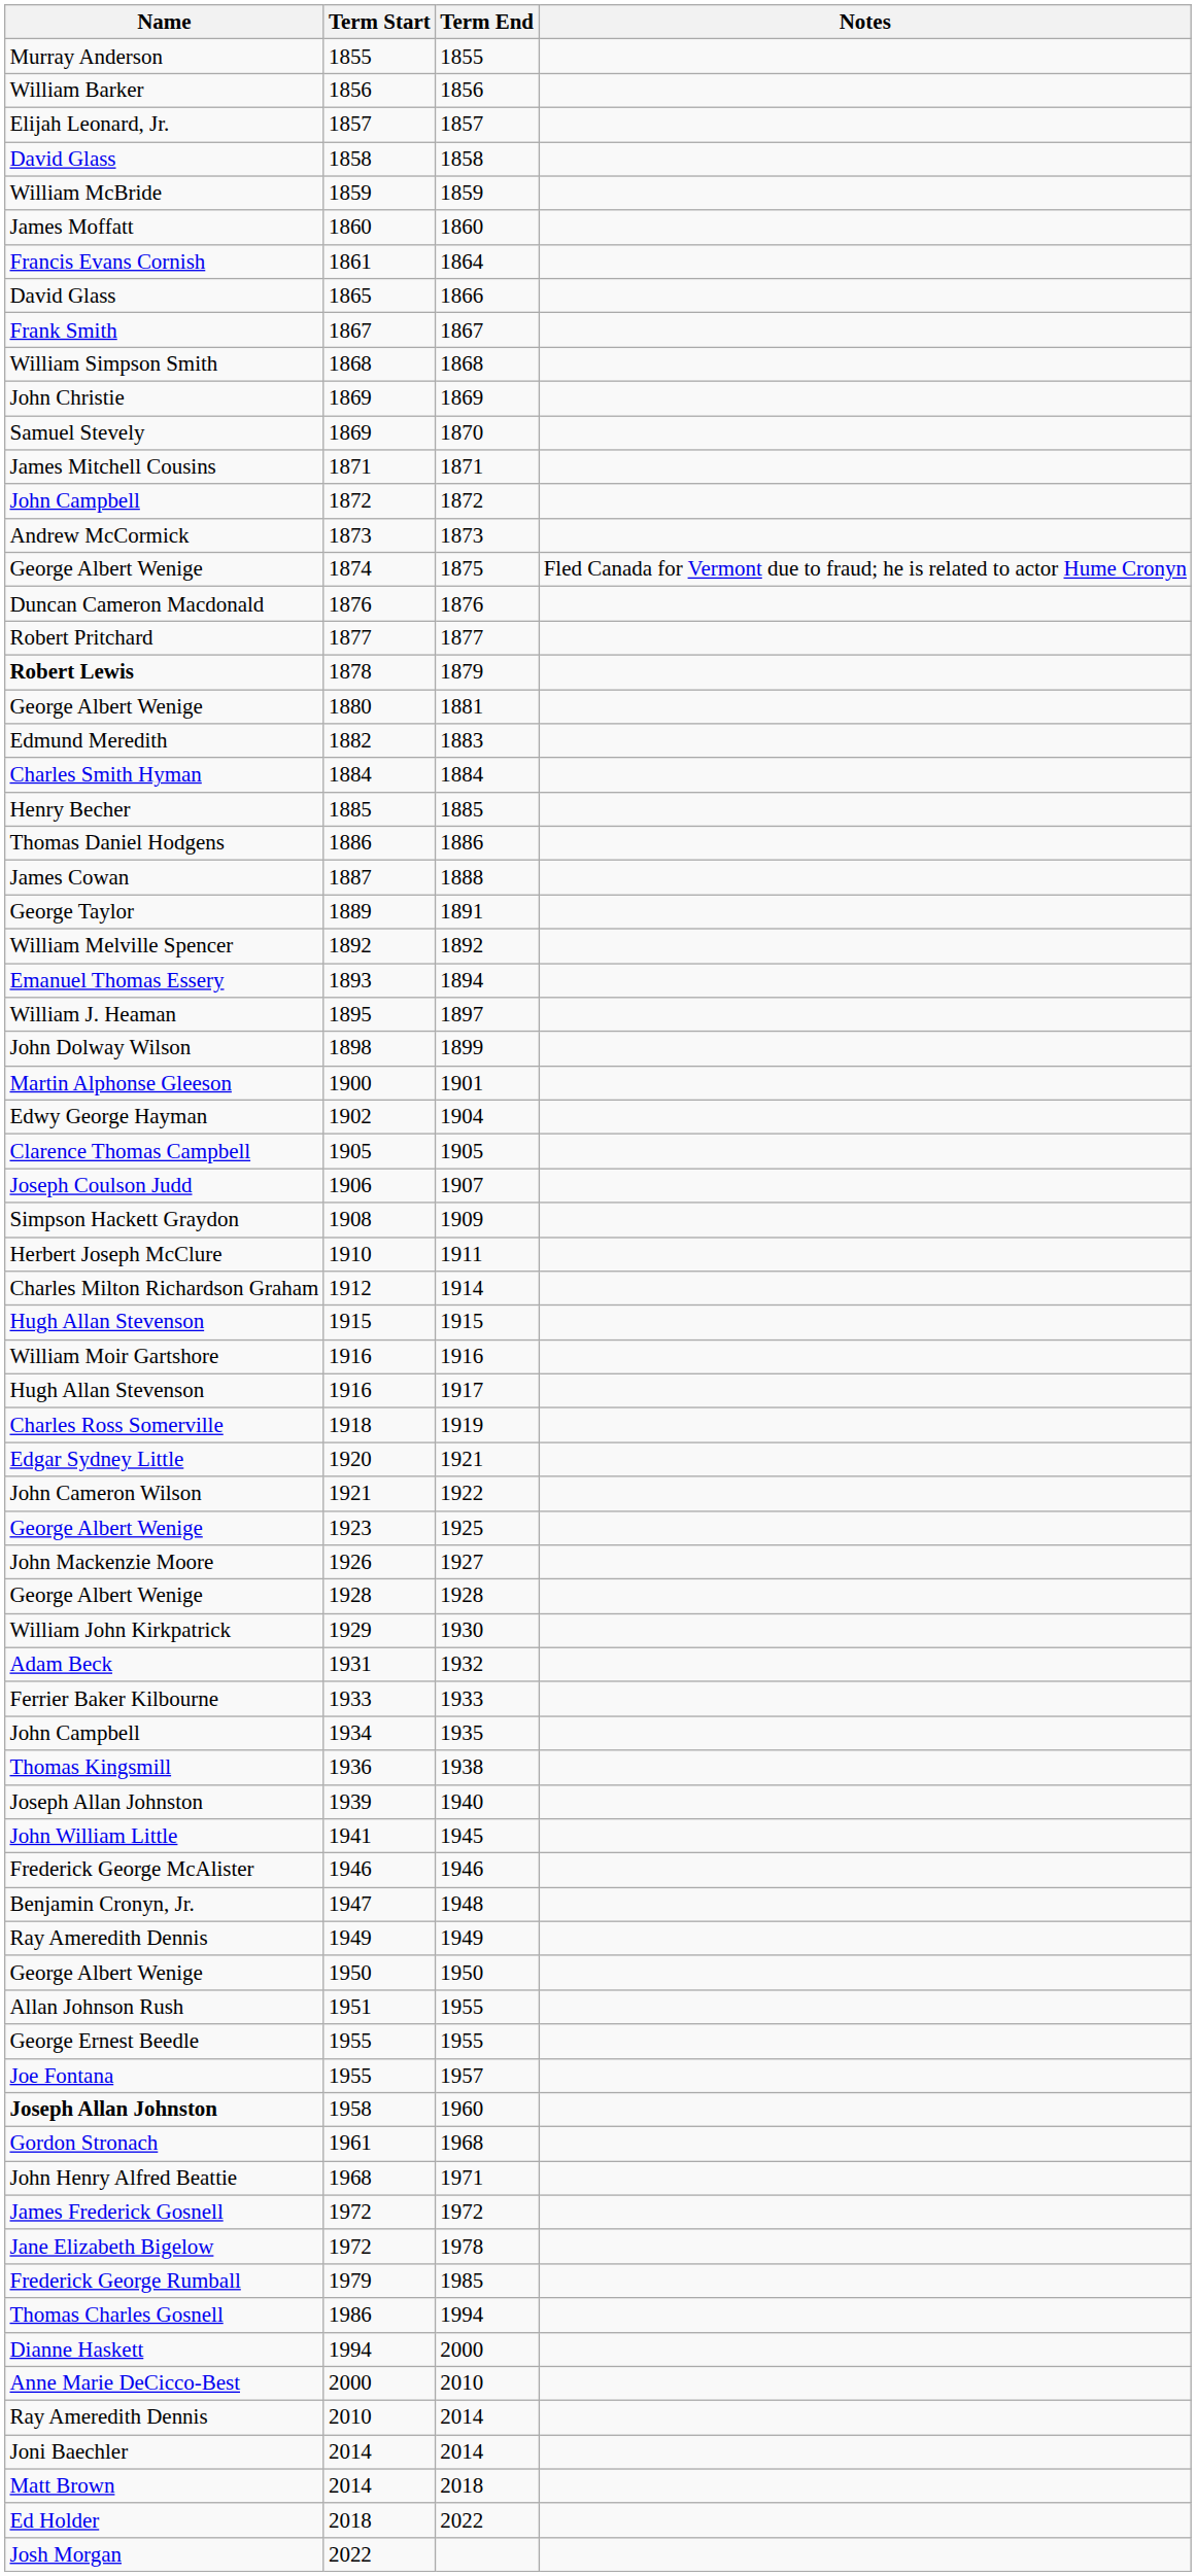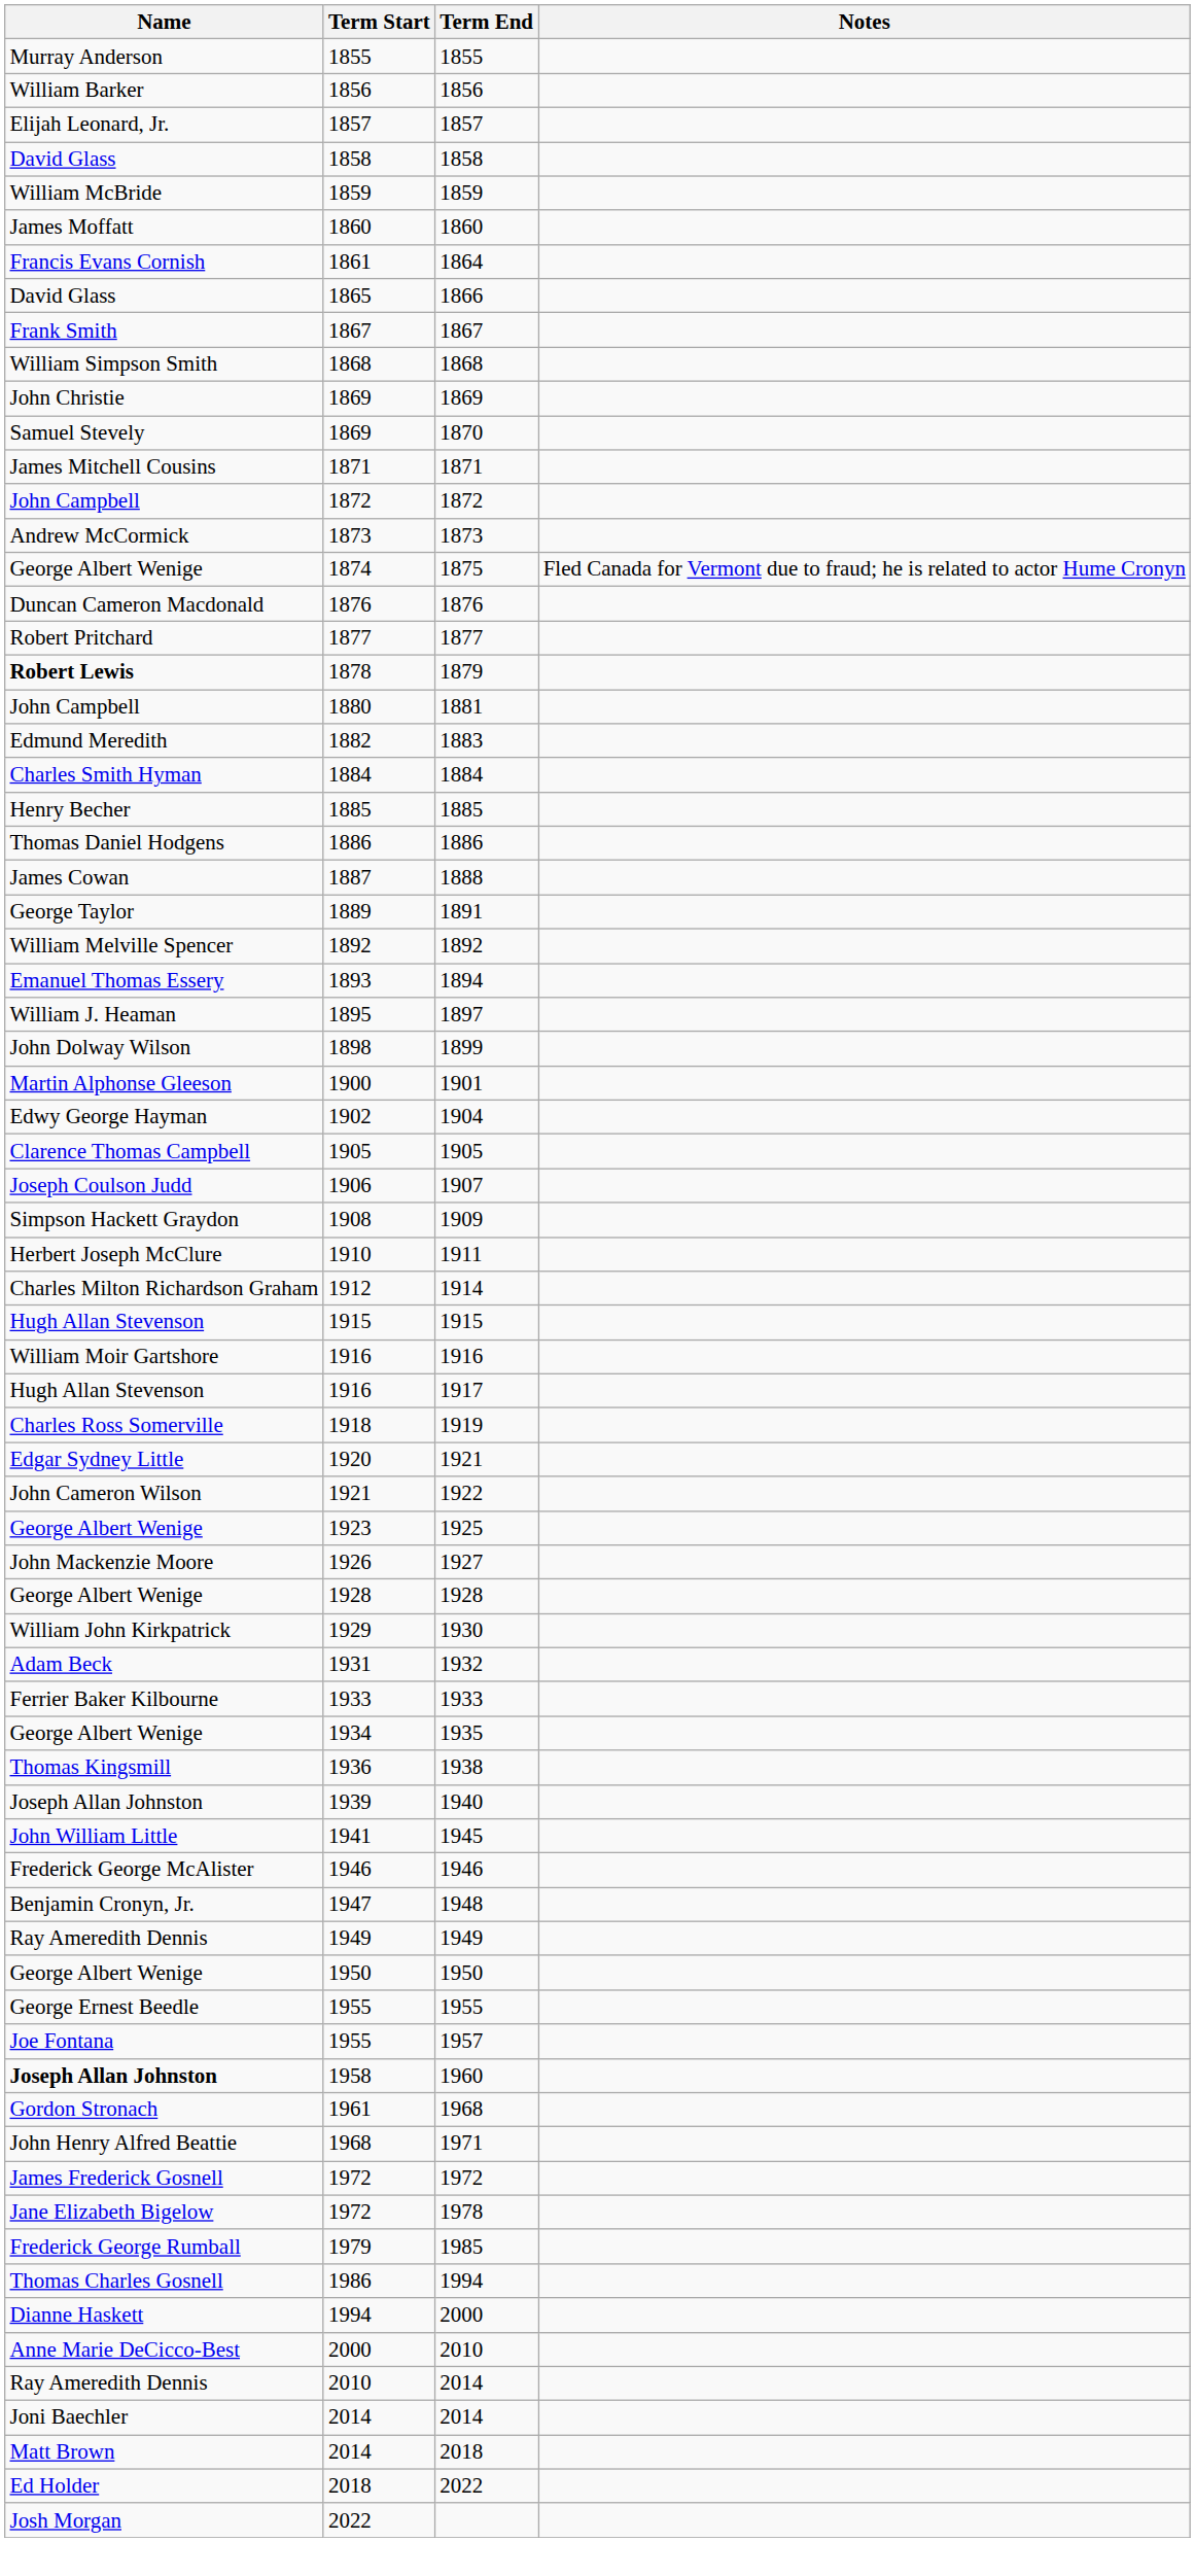1881 | Name: George Albert Wenige -> John Campbell
1935 | Name: John Campbell -> George Albert Wenige
- row: Allan Johnson Rush | 1951 | 1955
